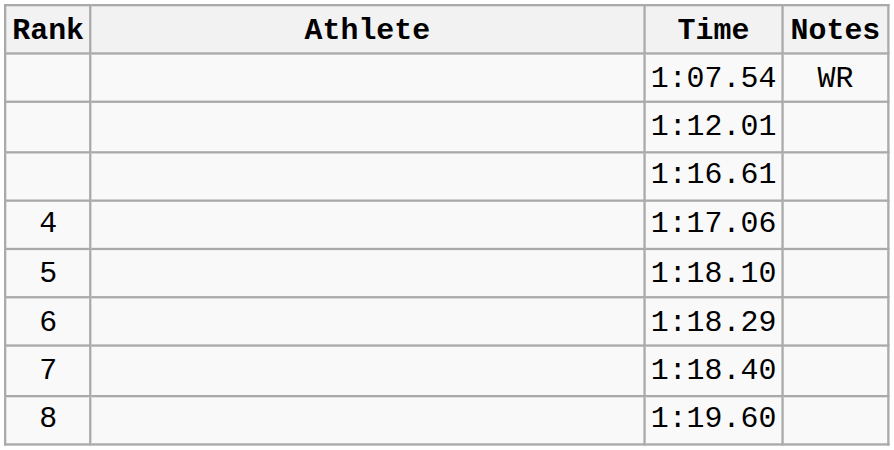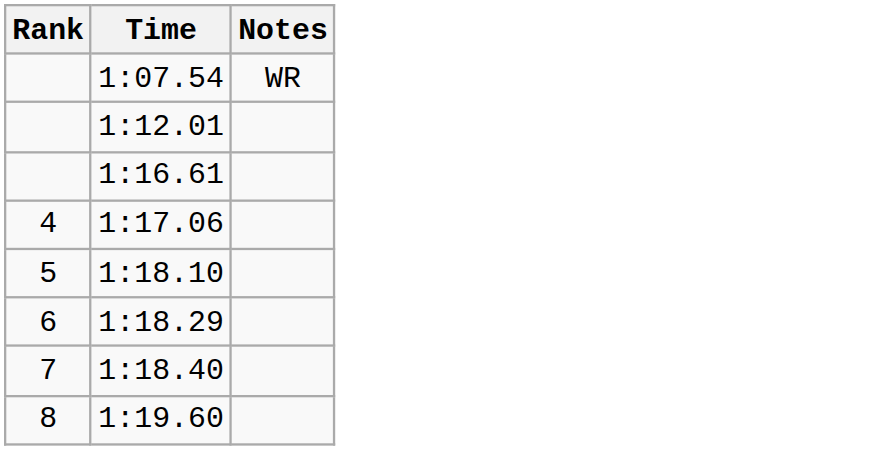- column: Athlete
